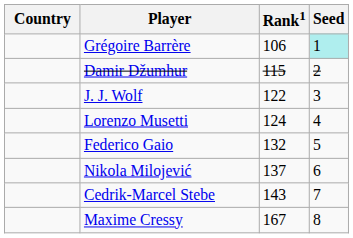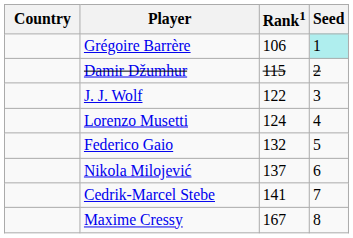Cedrik-Marcel Stebe | Rank1: 143 -> 141
